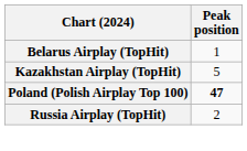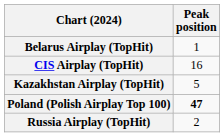+ row: CIS Airplay (TopHit) | 16
